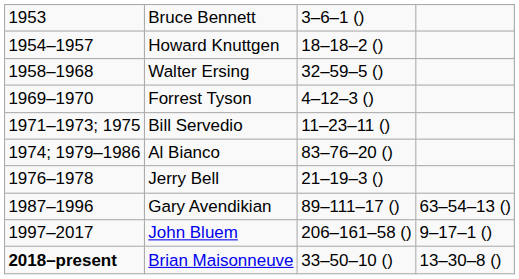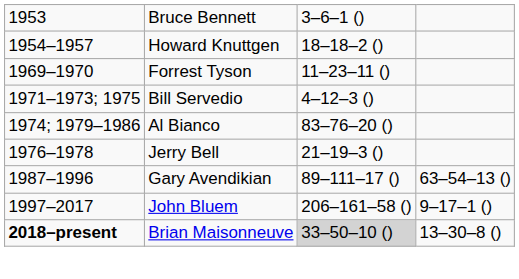- row: 1958–1968 | Walter Ersing | 32–59–5 ()
Forrest Tyson | column 3: 4–12–3 () -> 11–23–11 ()
Bill Servedio | column 3: 11–23–11 () -> 4–12–3 ()
Brian Maisonneuve | column 3: no background -> lightgrey background
